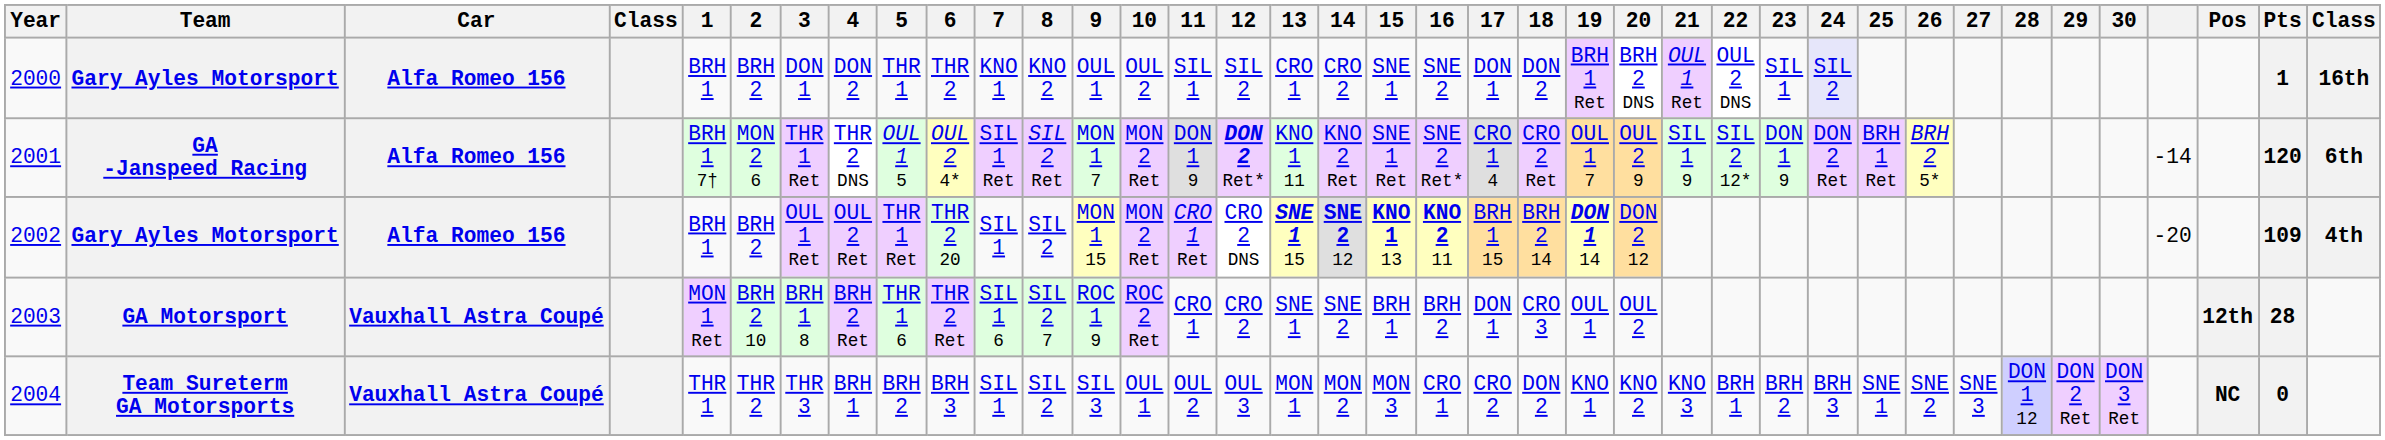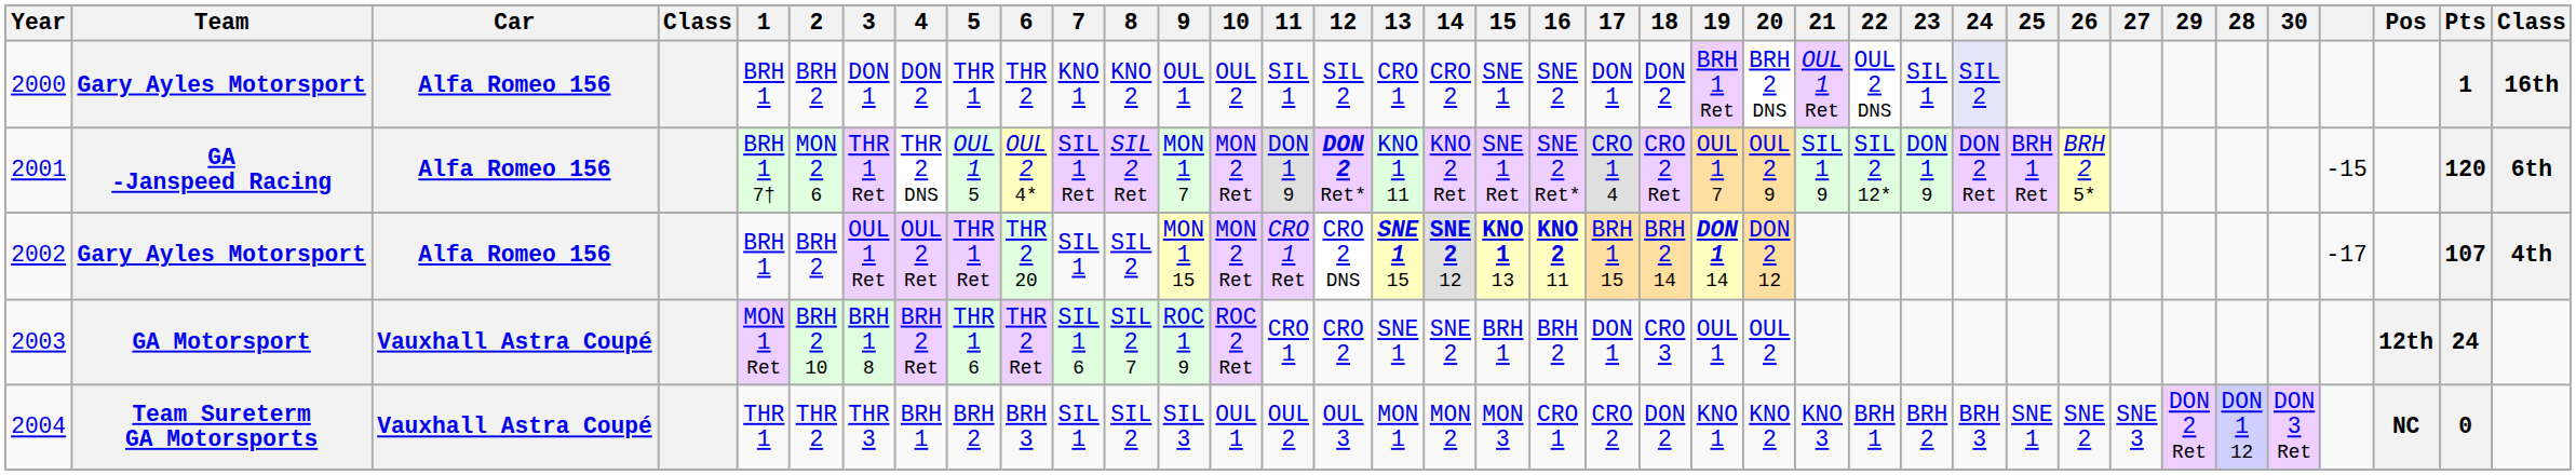columns swapped: 28 <-> 29
2001 | column 35: -14 -> -15
2002 | column 35: -20 -> -17
2002 | Pts: 109 -> 107
2003 | Pts: 28 -> 24
